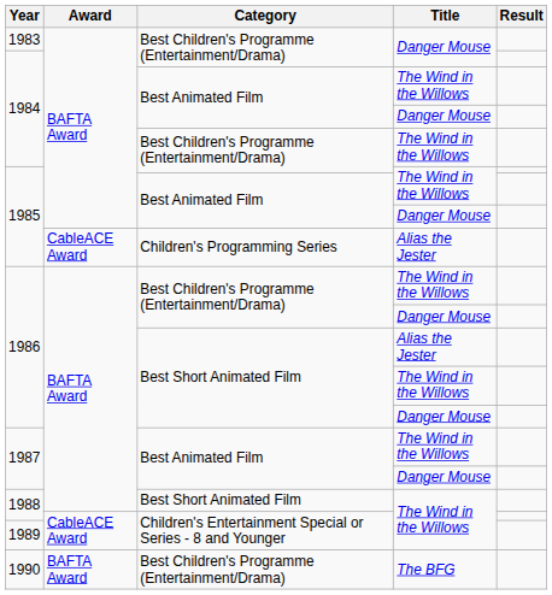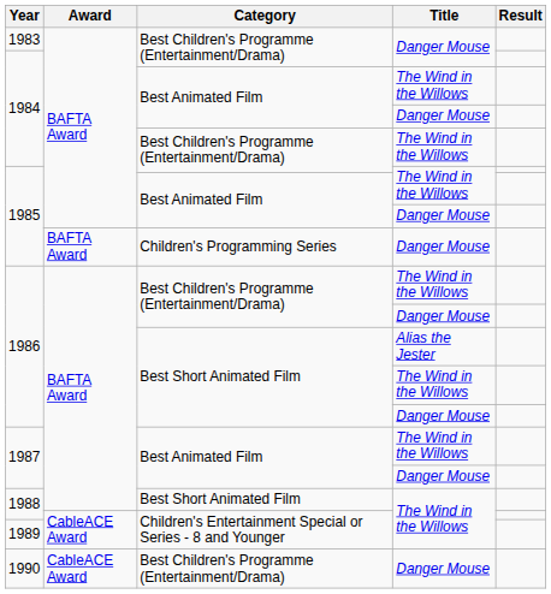1985 / Children's Programming Series | Award: CableACE Award -> BAFTA Award
1985 / Children's Programming Series | Title: Alias the Jester -> Danger Mouse
1990 | Award: BAFTA Award -> CableACE Award
1990 | Title: The BFG -> Danger Mouse
